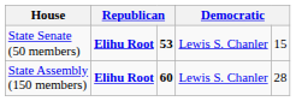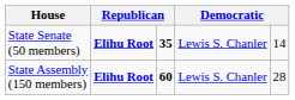State Senate (50 members) | column 3: 53 -> 35
State Senate (50 members) | column 5: 15 -> 14
